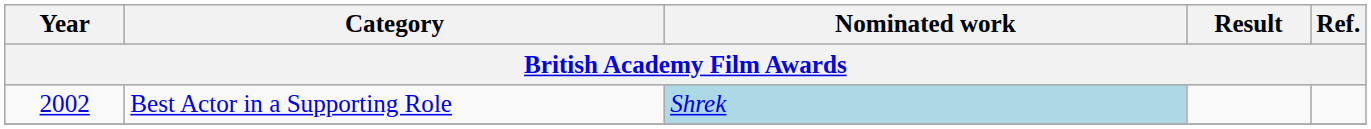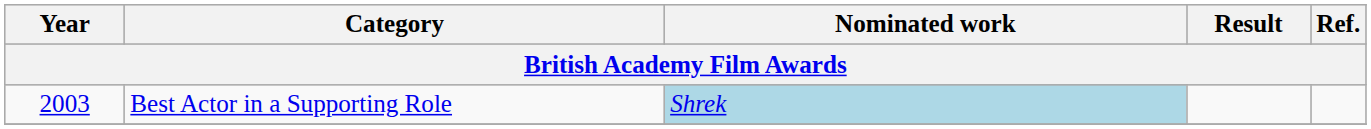Best Actor in a Supporting Role | Year: 2002 -> 2003
